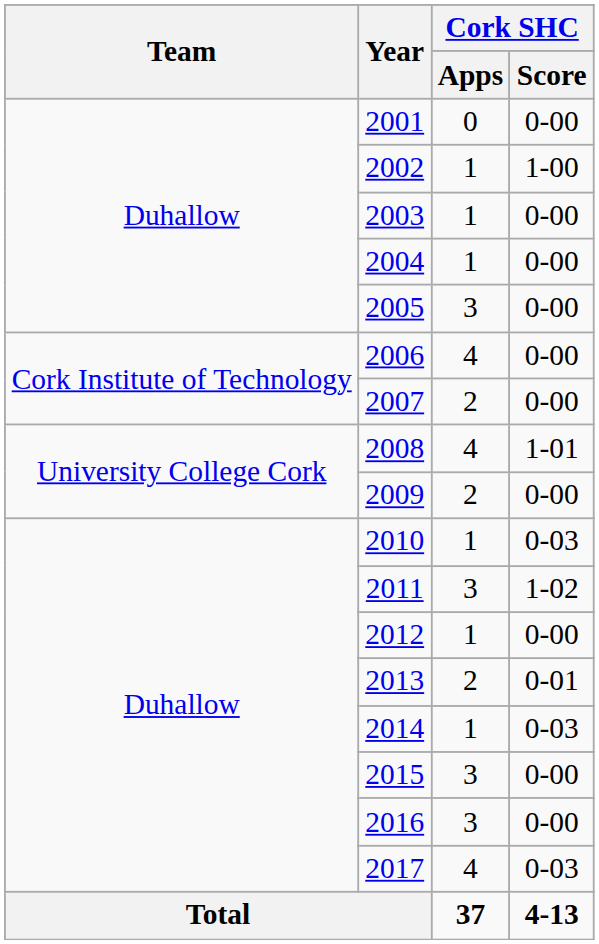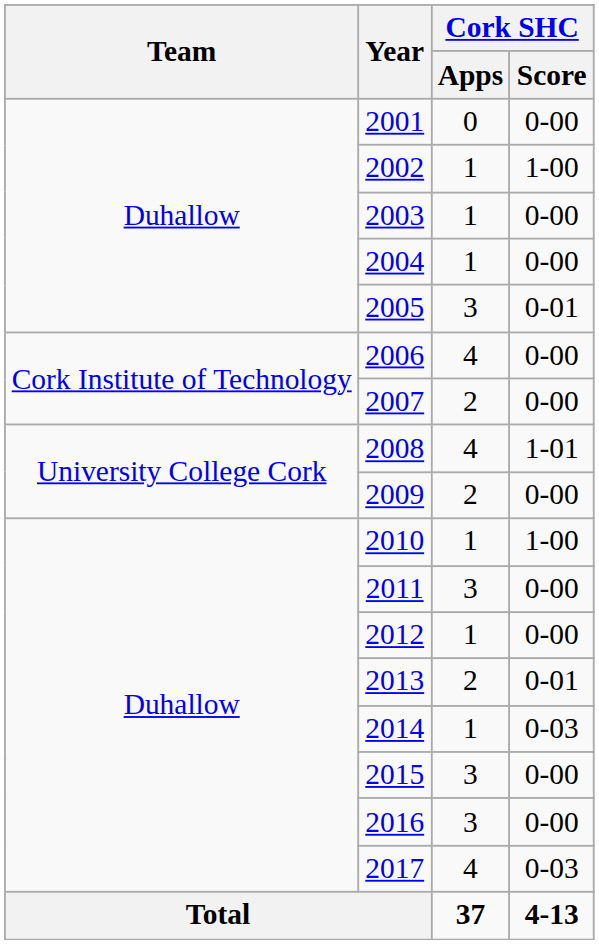2005 | Cork SHC / Score: 0-00 -> 0-01
2010 | Cork SHC / Score: 0-03 -> 1-00
2011 | Cork SHC / Score: 1-02 -> 0-00
